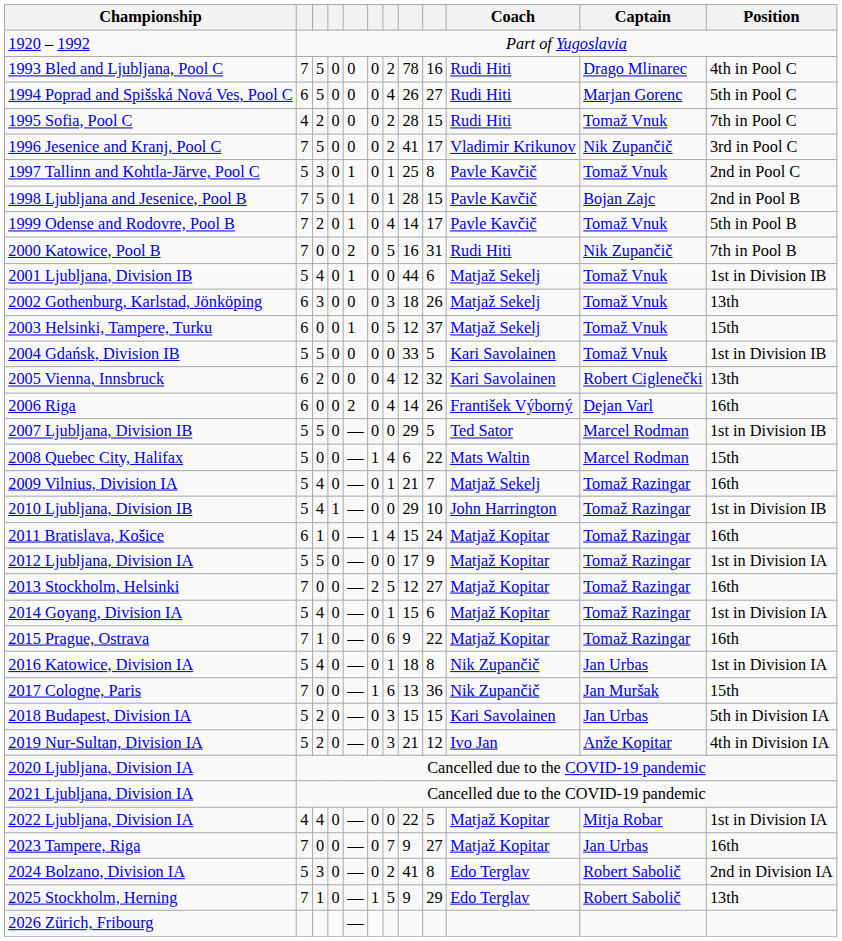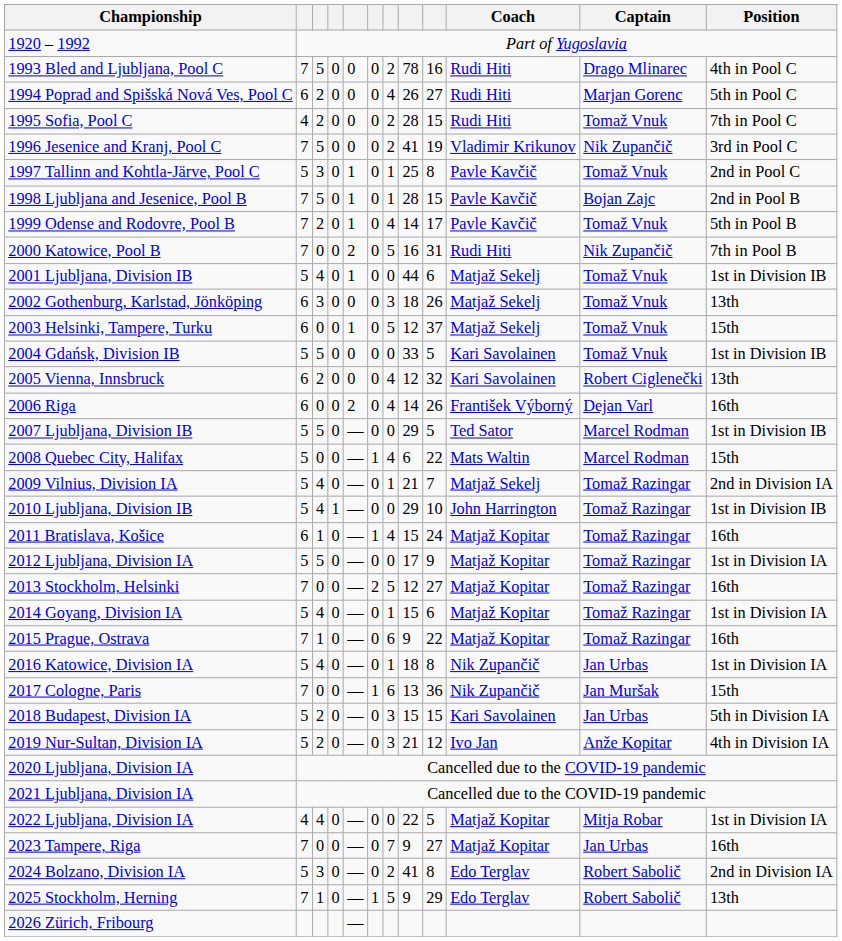1994 Poprad and Spišská Nová Ves, Pool C | column 3: 5 -> 2
1996 Jesenice and Kranj, Pool C | column 9: 17 -> 19
2009 Vilnius, Division IA | Position: 16th -> 2nd in Division IA
